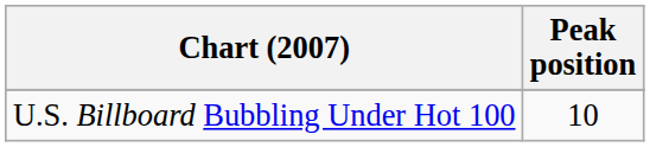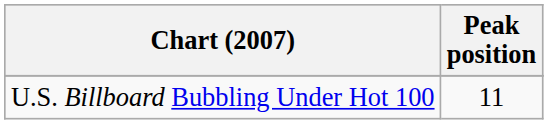U.S. Billboard Bubbling Under Hot 100 | Peak position: 10 -> 11
